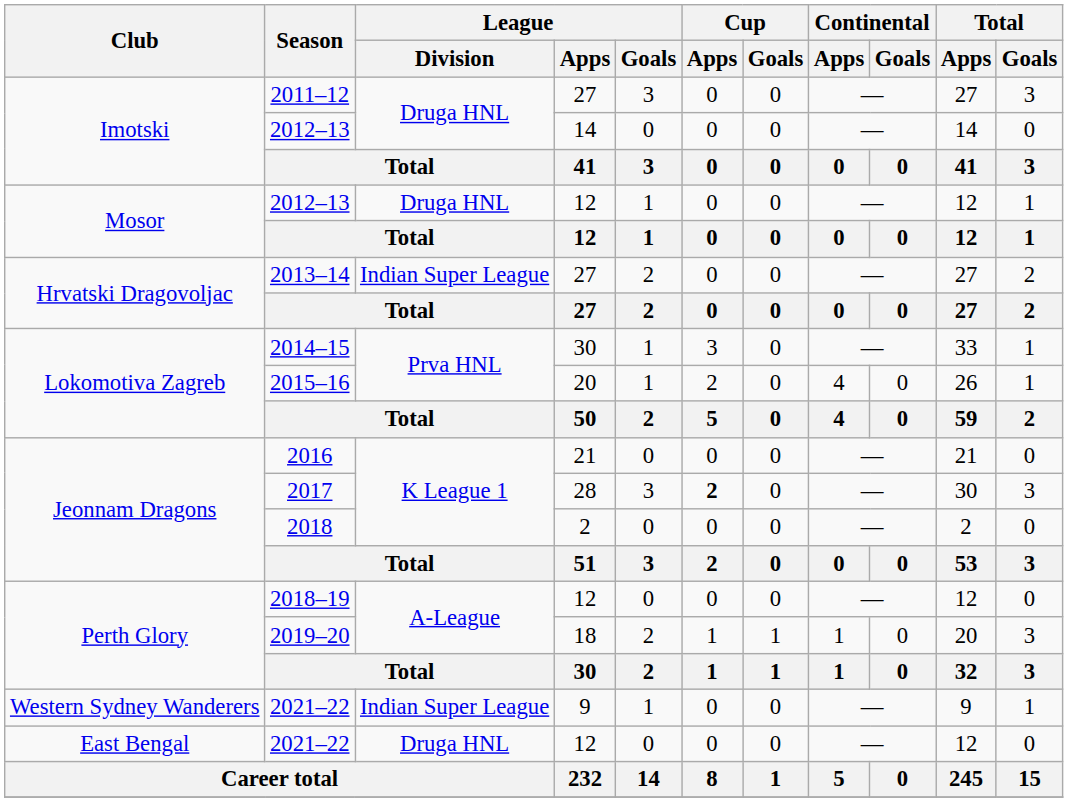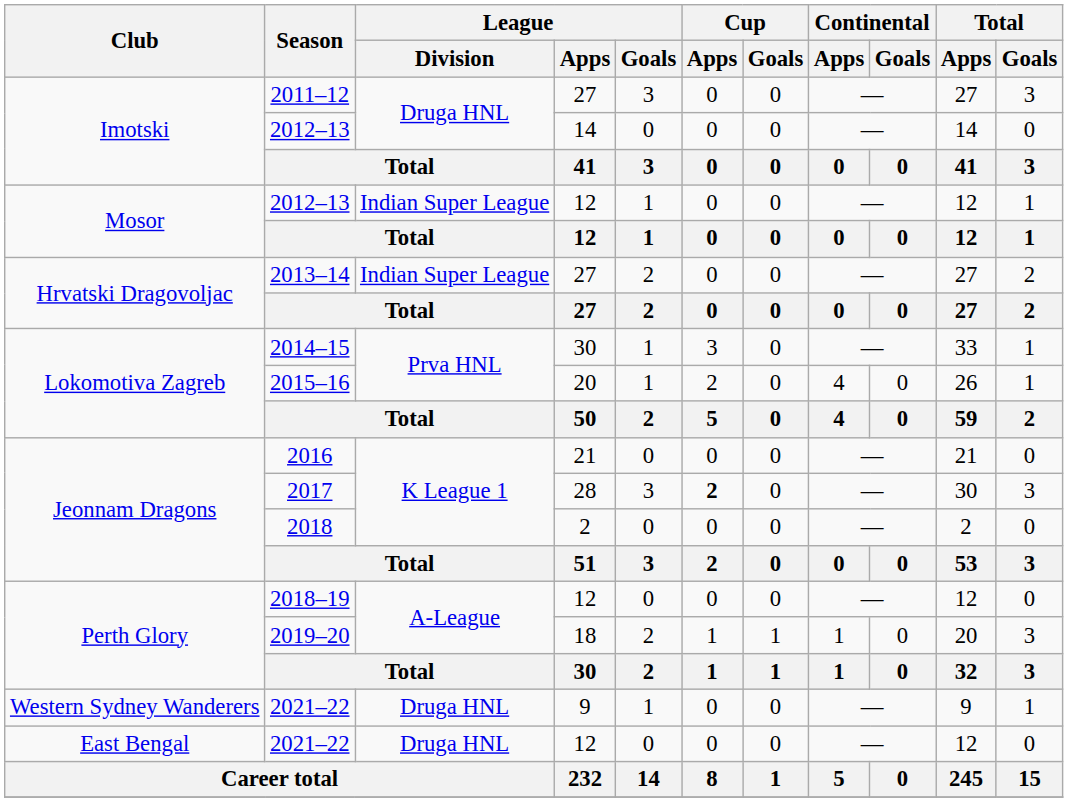2012–13 / 12 | League / Division: Druga HNL -> Indian Super League
2021–22 / 9 | League / Division: Indian Super League -> Druga HNL
